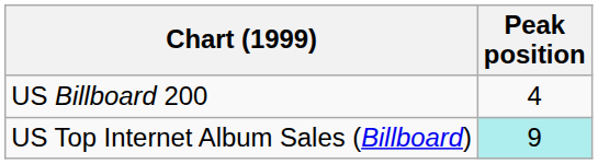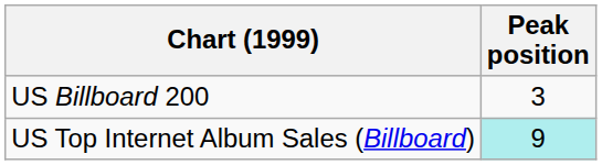US Billboard 200 | Peak position: 4 -> 3
